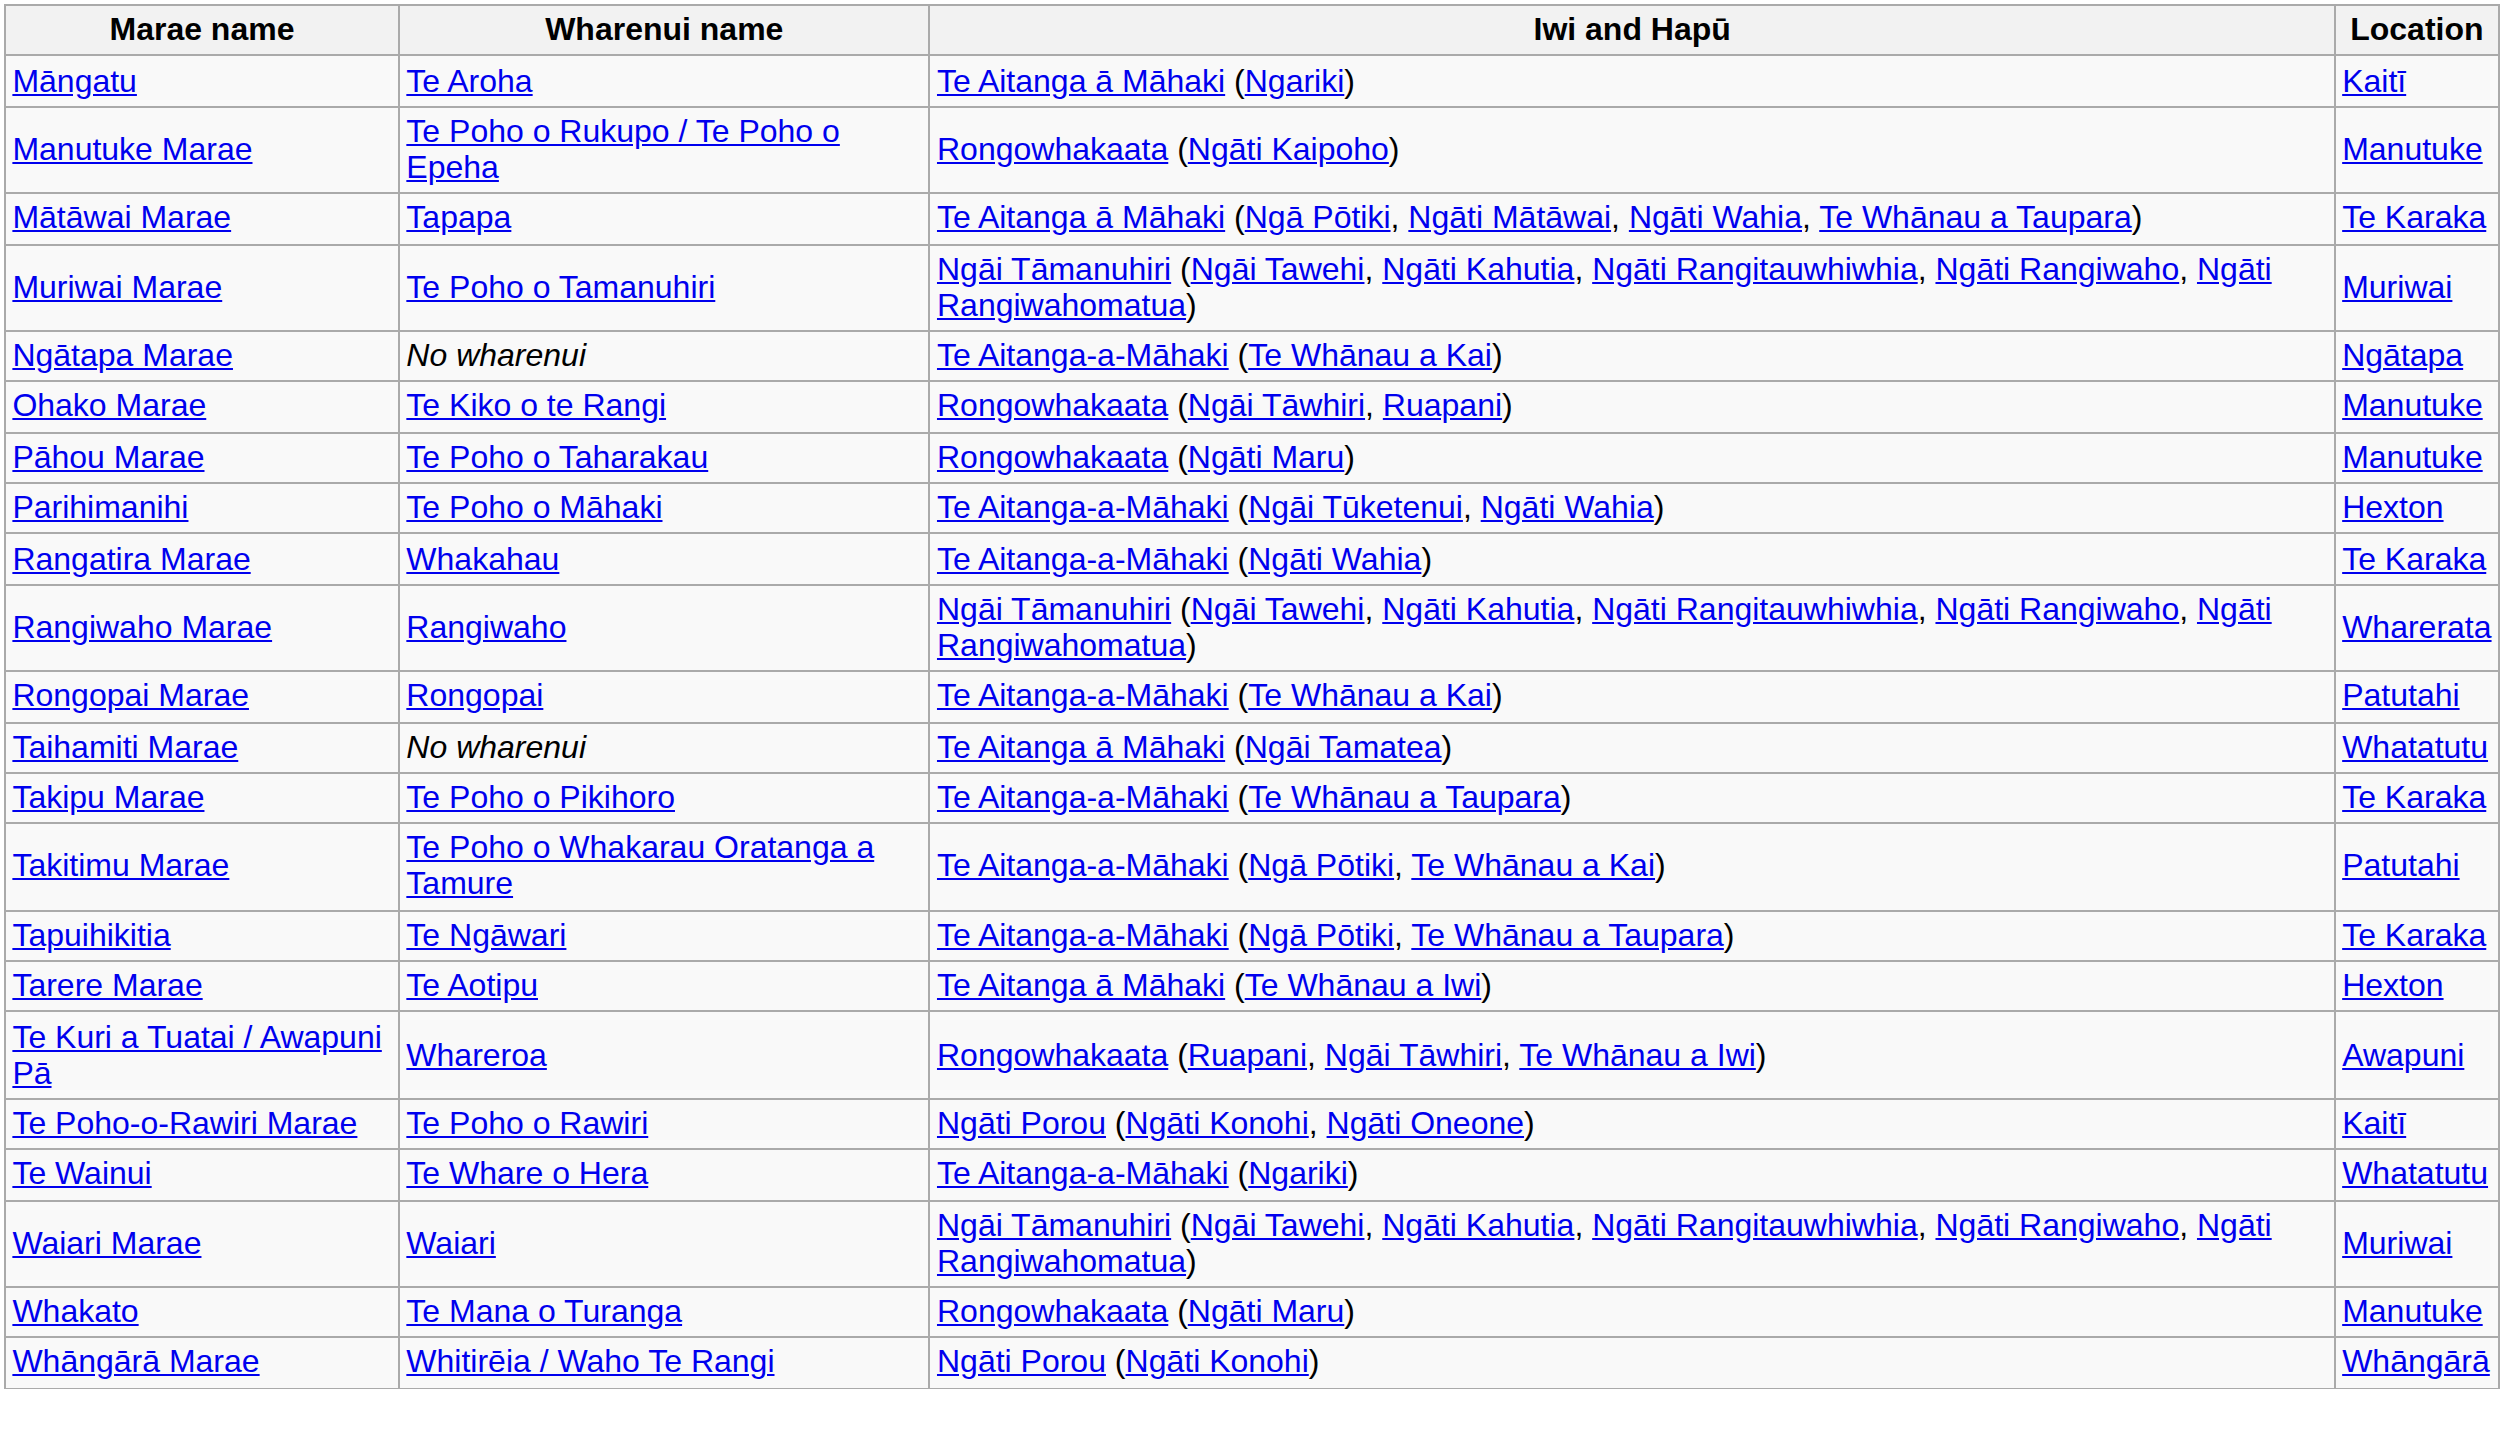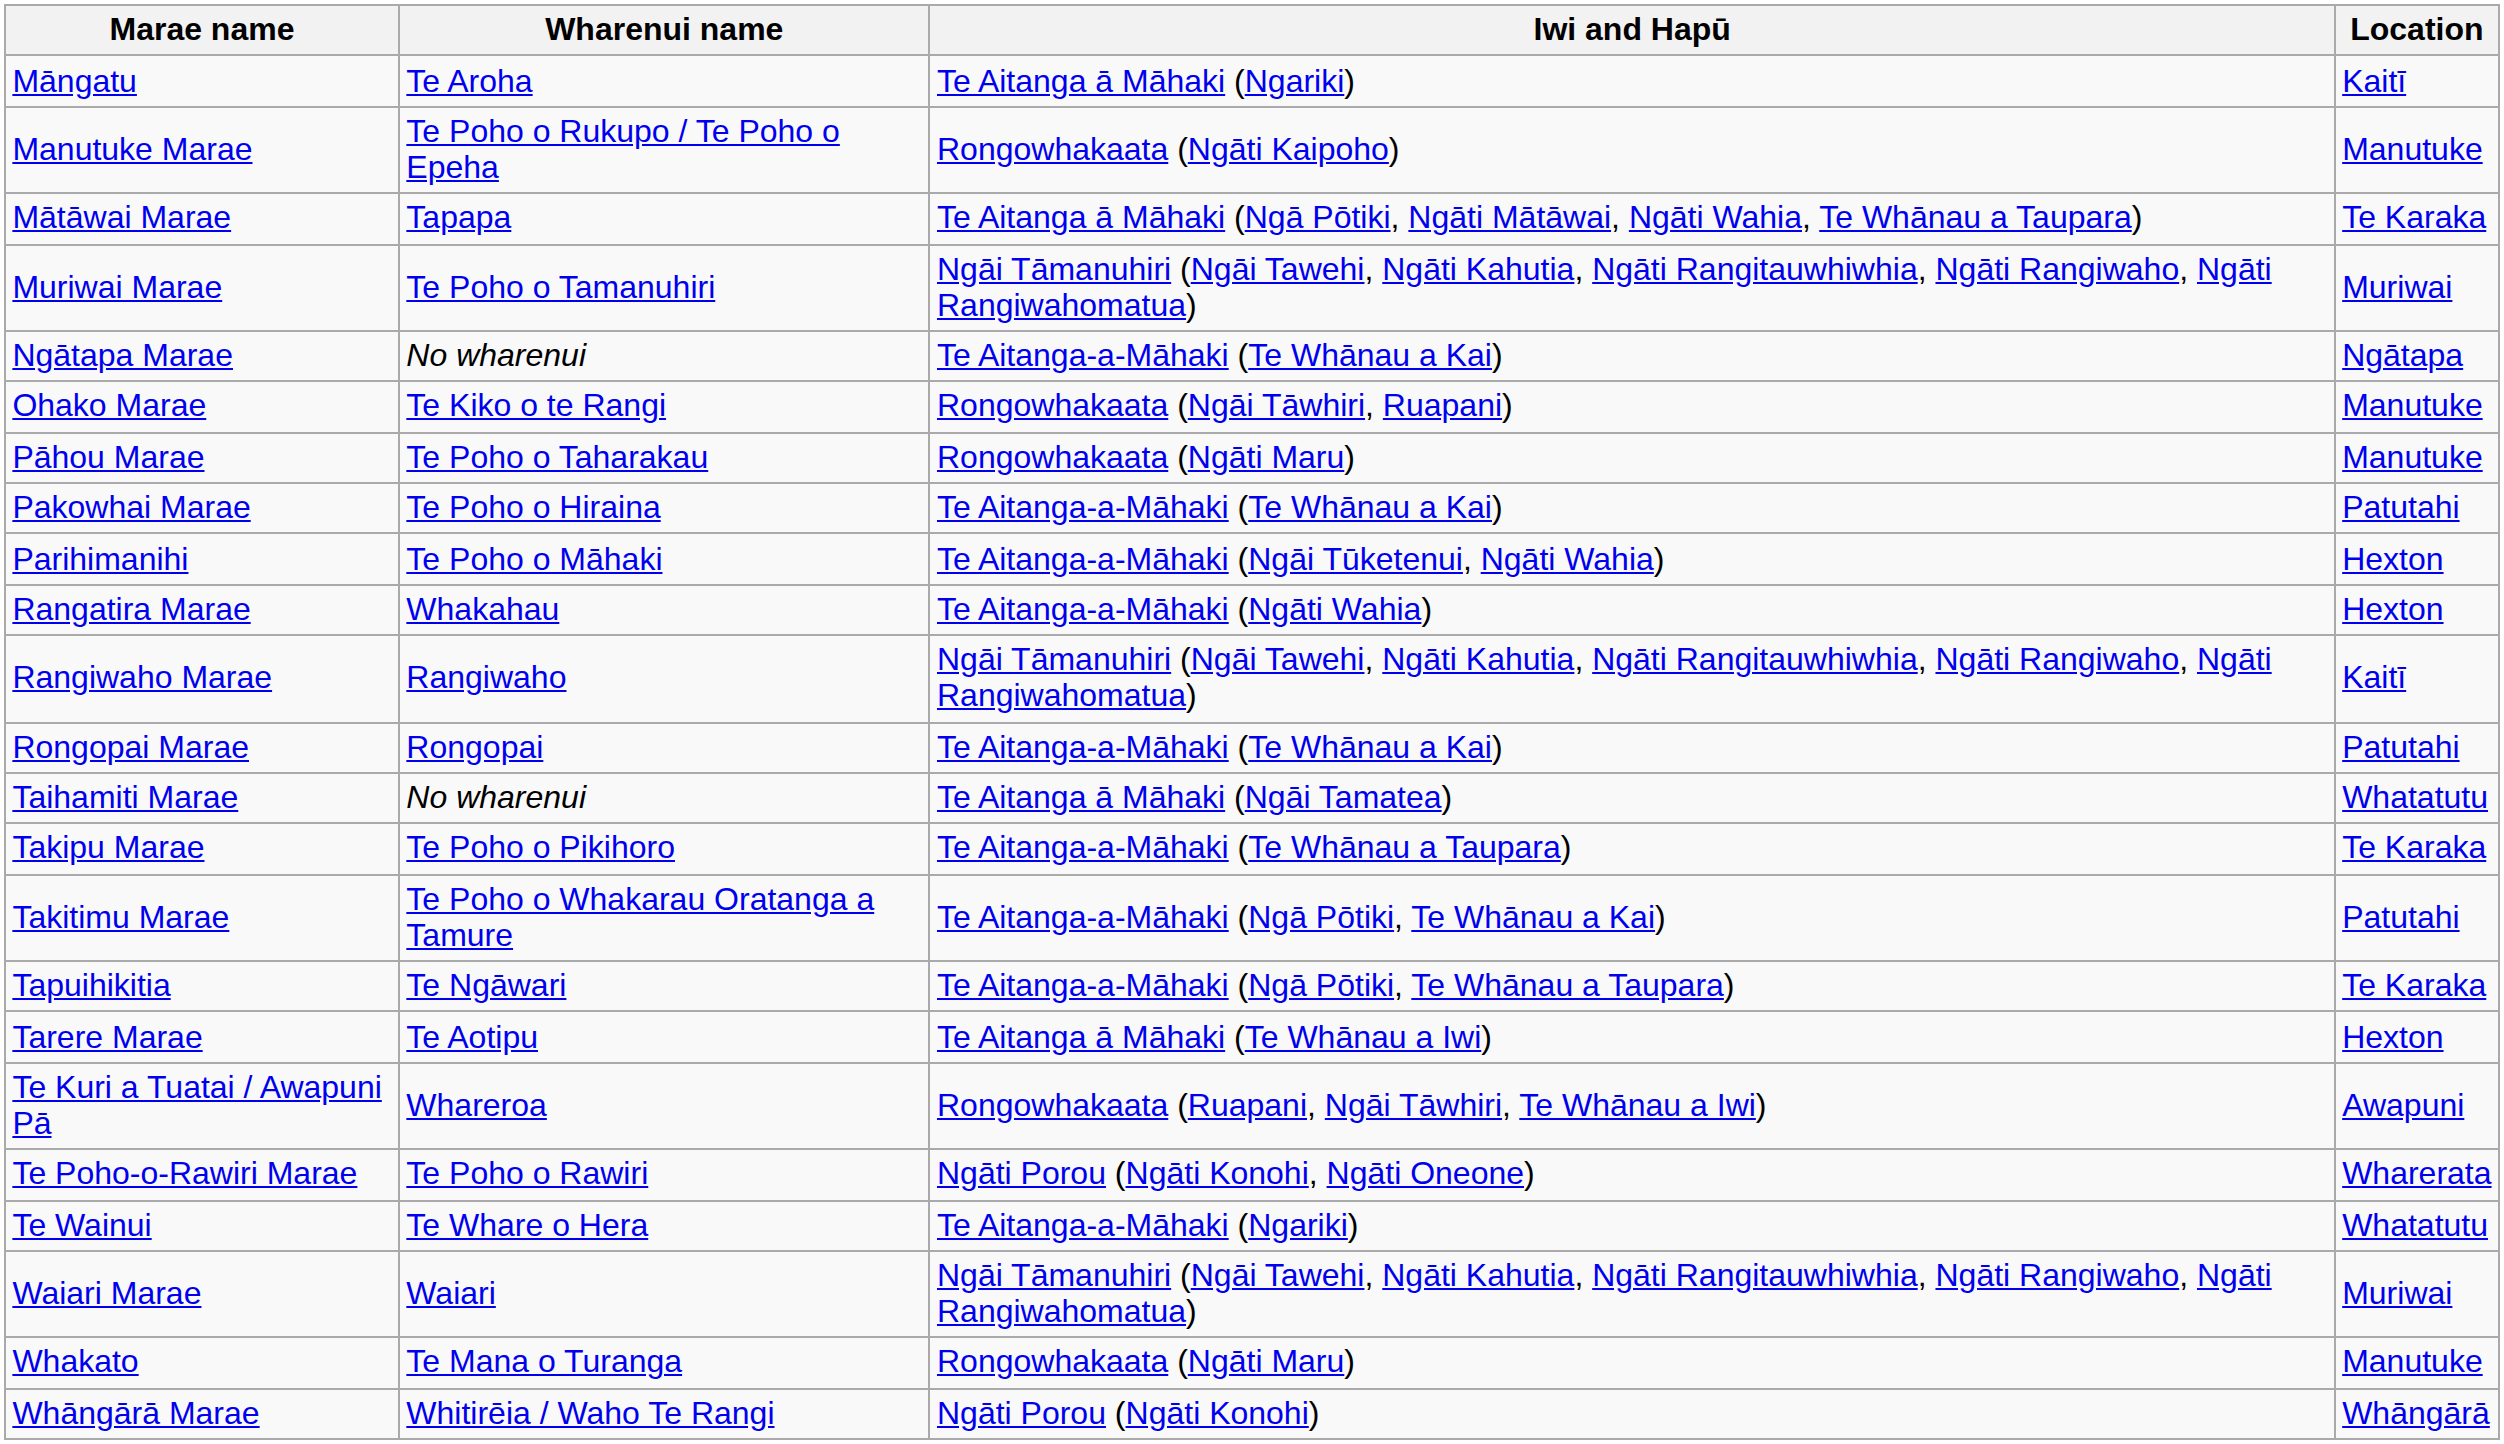+ row: Pakowhai Marae | Te Poho o Hiraina | Te Aitanga-a-Māhaki (Te Whānau a Kai) | Patutahi
Rangatira Marae | Location: Te Karaka -> Hexton
Rangiwaho Marae | Location: Wharerata -> Kaitī
Te Poho-o-Rawiri Marae | Location: Kaitī -> Wharerata
